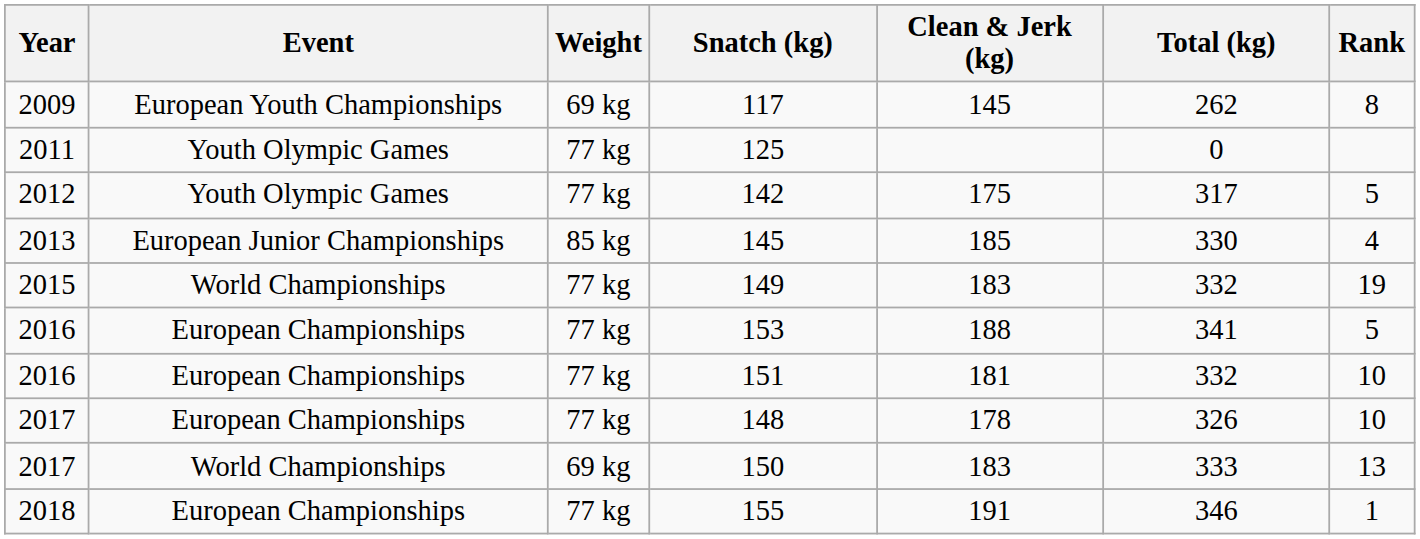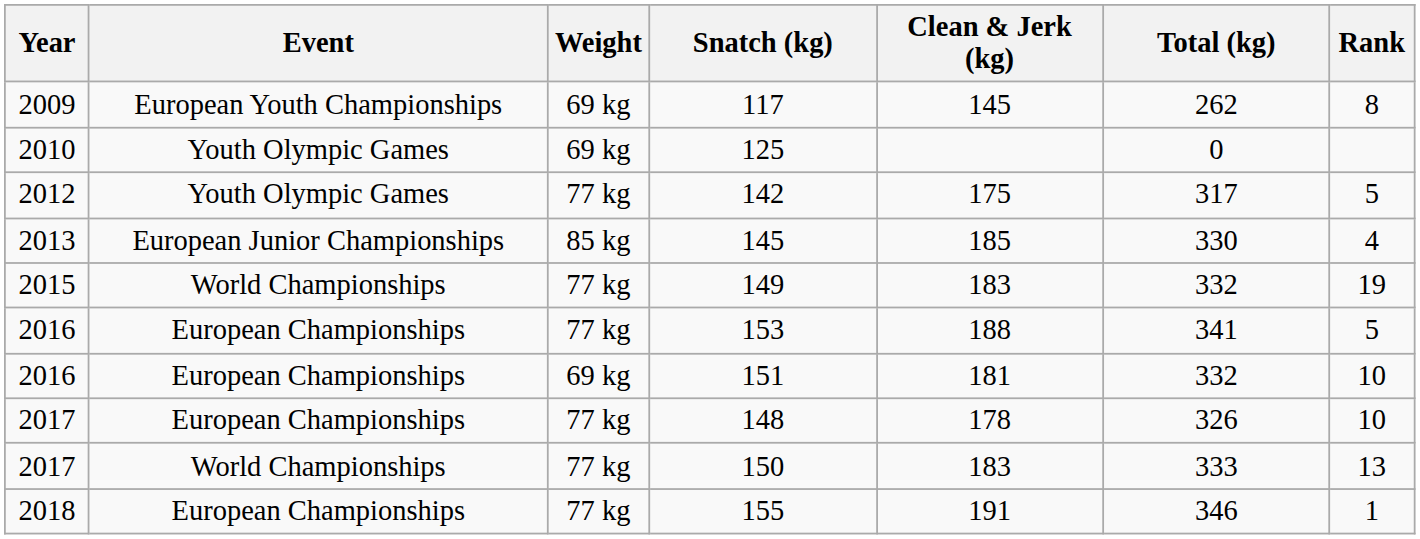125 | Year: 2011 -> 2010
125 | Weight: 77 kg -> 69 kg
151 | Weight: 77 kg -> 69 kg
150 | Weight: 69 kg -> 77 kg
